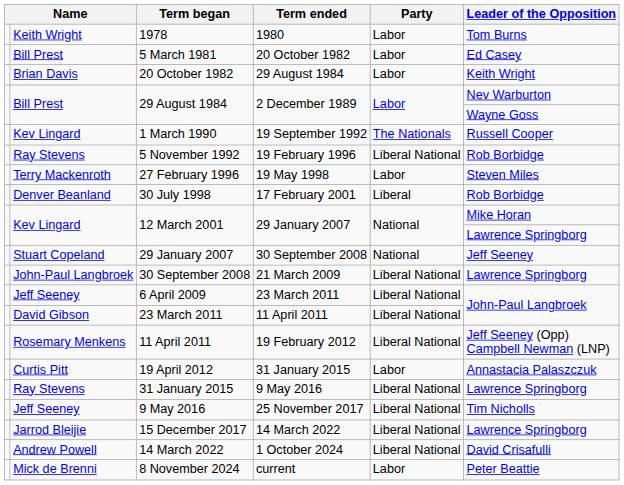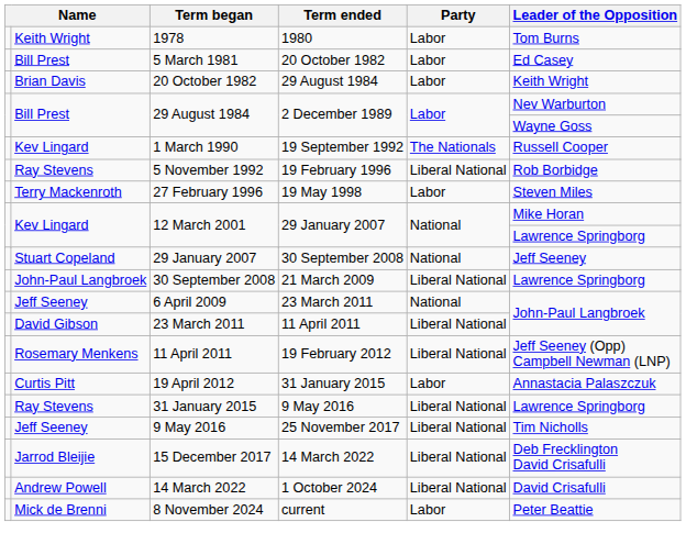- row: Denver Beanland | 30 July 1998 | 17 February 2001 | Liberal | Rob Borbidge
6 April 2009 | Party: Liberal National -> National
15 December 2017 | Leader of the Opposition: Lawrence Springborg -> Deb Frecklington David Crisafulli
